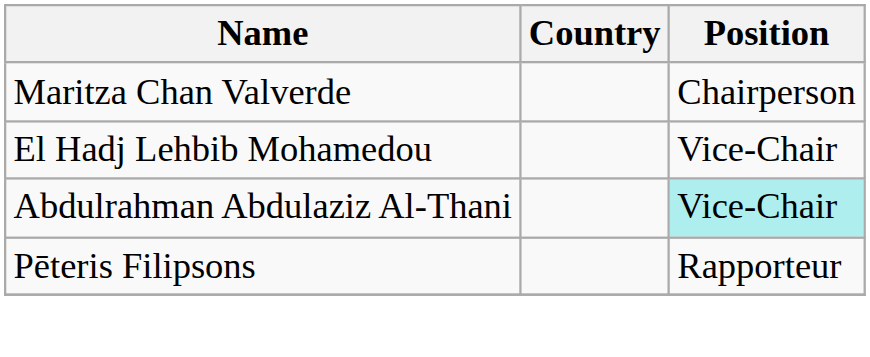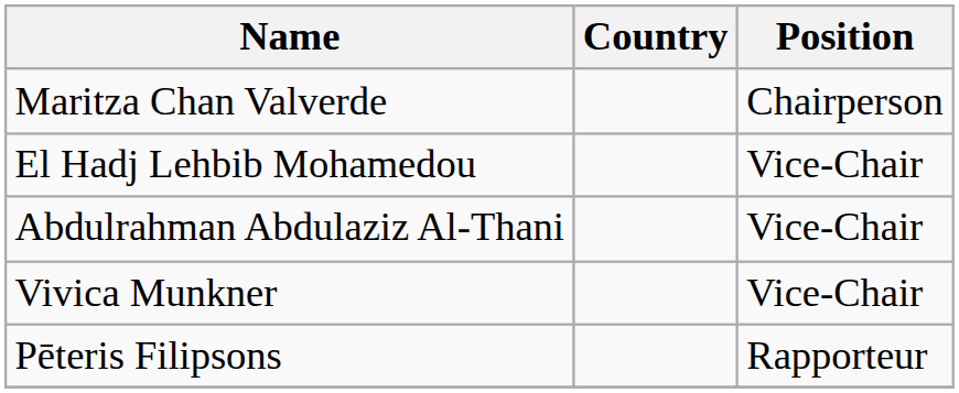Abdulrahman Abdulaziz Al-Thani | Position: paleturquoise background -> no background
+ row: Vivica Munkner | Vice-Chair
